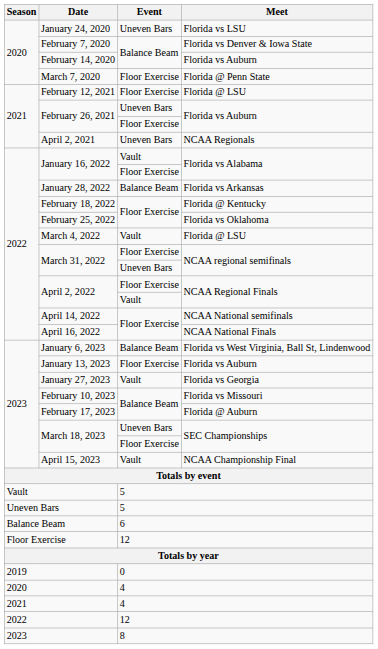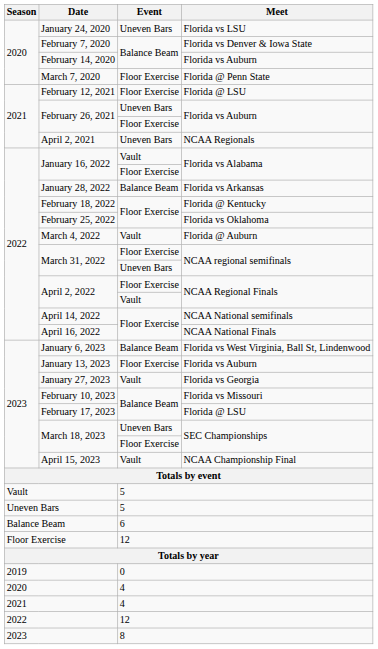March 4, 2022 | Meet: Florida @ LSU -> Florida @ Auburn
February 17, 2023 | Meet: Florida @ Auburn -> Florida @ LSU
